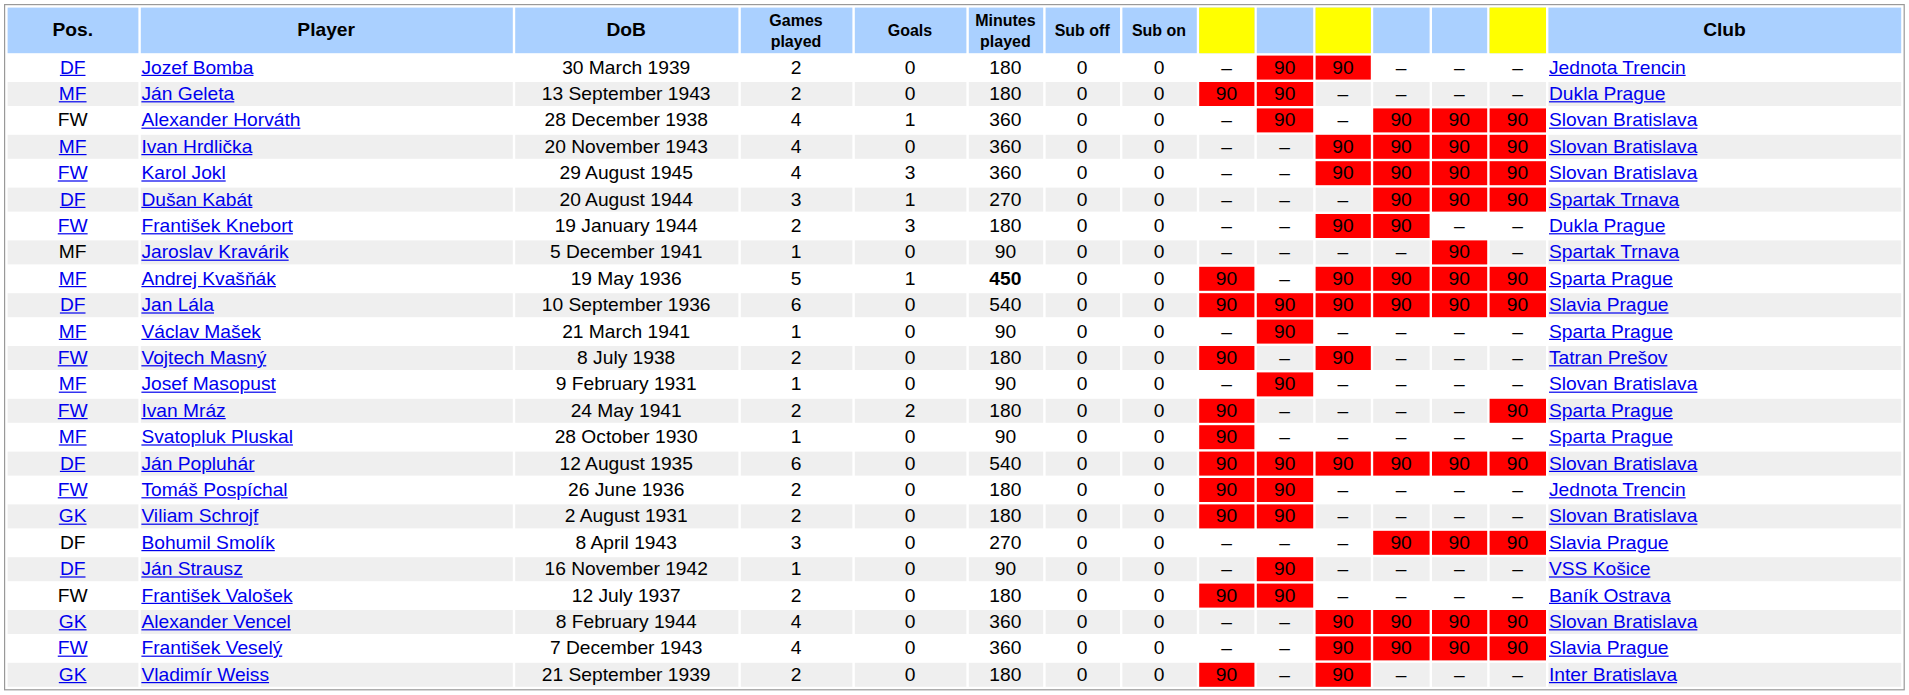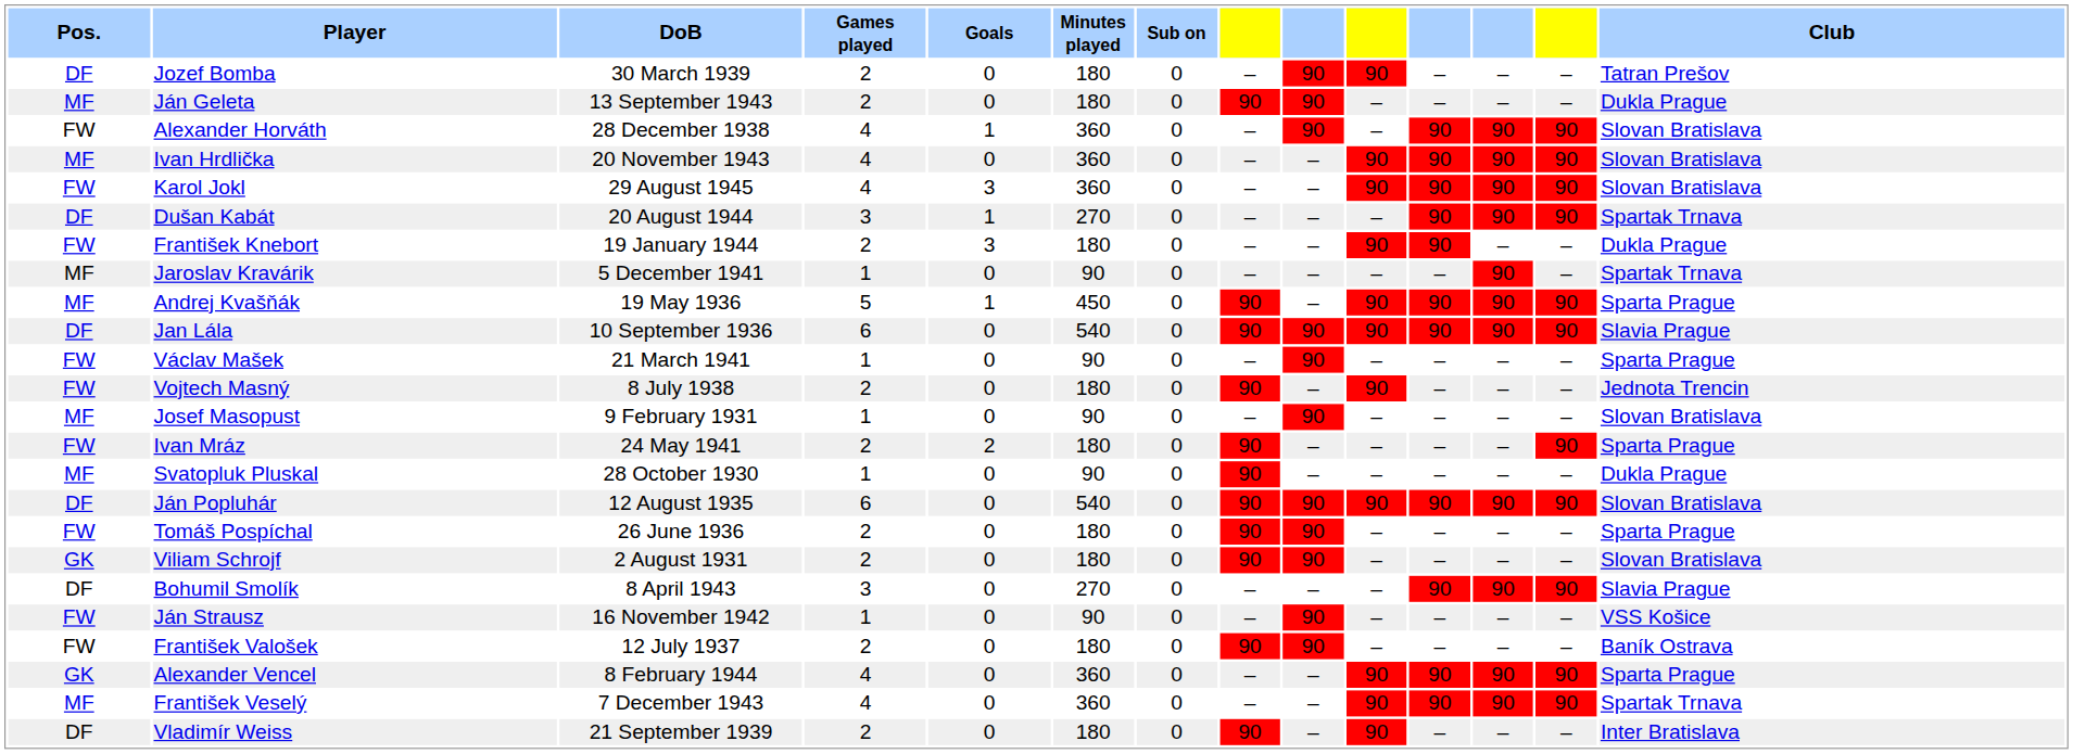- column: Sub off | 0 | 0 | 0 | 0 | 0 | 0 | 0 | 0 | 0 | 0 | 0 | 0 | 0 | 0 | 0 | 0 | 0 | 0 | 0 | 0 | 0 | 0 | 0 | 0
Jozef Bomba | Club: Jednota Trencin -> Tatran Prešov
Andrej Kvašňák | Minutes played: bold -> normal
Václav Mašek | Pos.: MF -> FW
Vojtech Masný | Club: Tatran Prešov -> Jednota Trencin
Svatopluk Pluskal | Club: Sparta Prague -> Dukla Prague
Tomáš Pospíchal | Club: Jednota Trencin -> Sparta Prague
Ján Strausz | Pos.: DF -> FW
Alexander Vencel | Club: Slovan Bratislava -> Sparta Prague
František Veselý | Pos.: FW -> MF
František Veselý | Club: Slavia Prague -> Spartak Trnava
Vladimír Weiss | Pos.: GK -> DF
